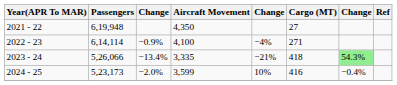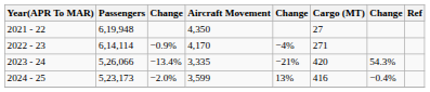2022 - 23 | Aircraft Movement: 4,100 -> 4,170
2023 - 24 | Cargo (MT): 418 -> 420
2023 - 24 | column 7: lightgreen background -> no background
2024 - 25 | column 5: 10% -> 13%
